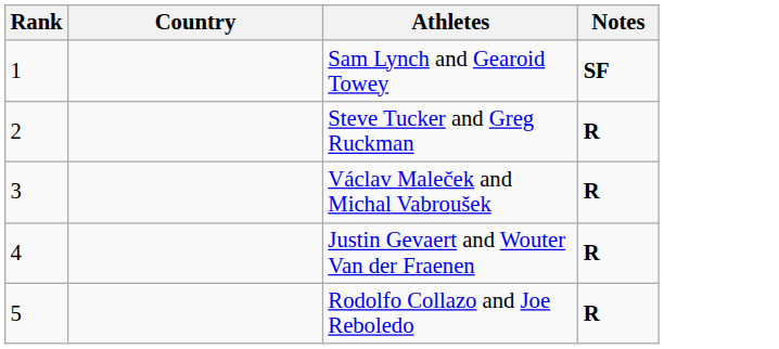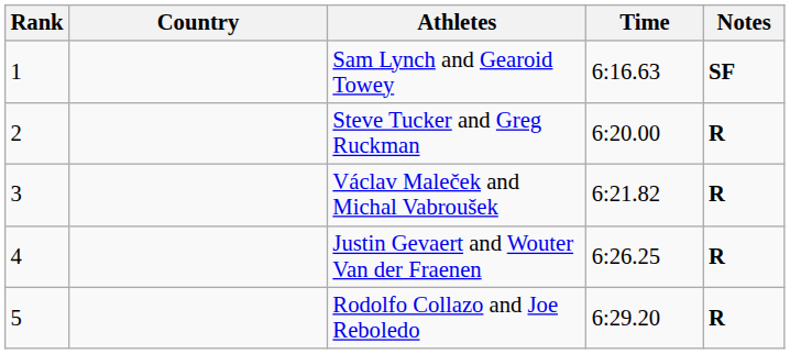+ column: Time | 6:16.63 | 6:20.00 | 6:21.82 | 6:26.25 | 6:29.20
